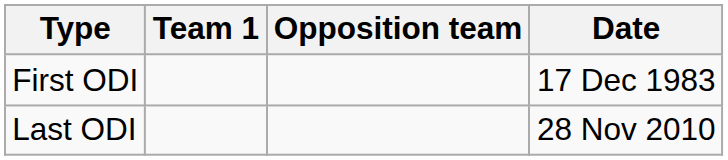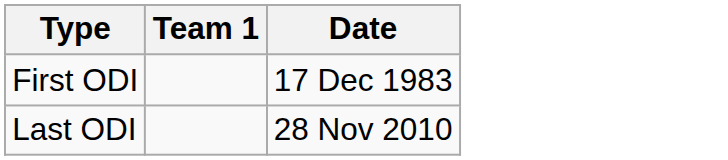- column: Opposition team
